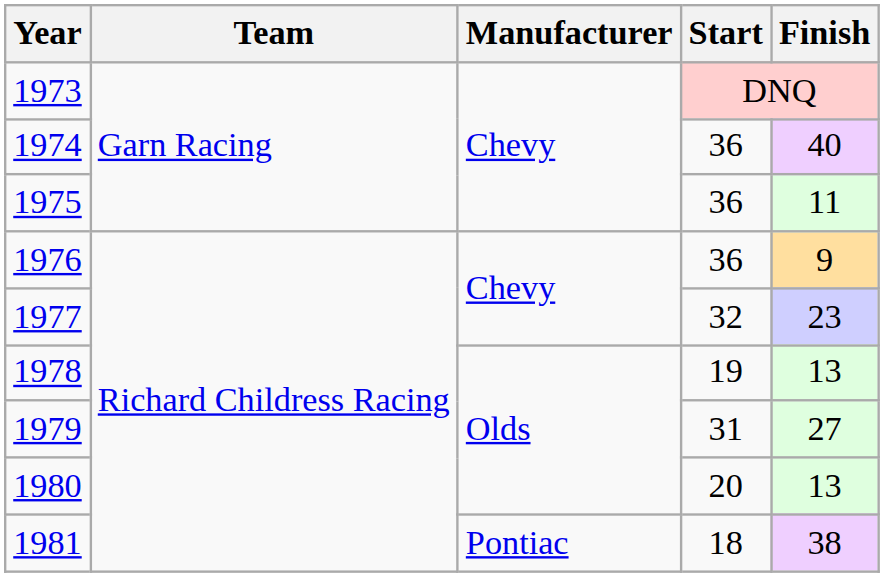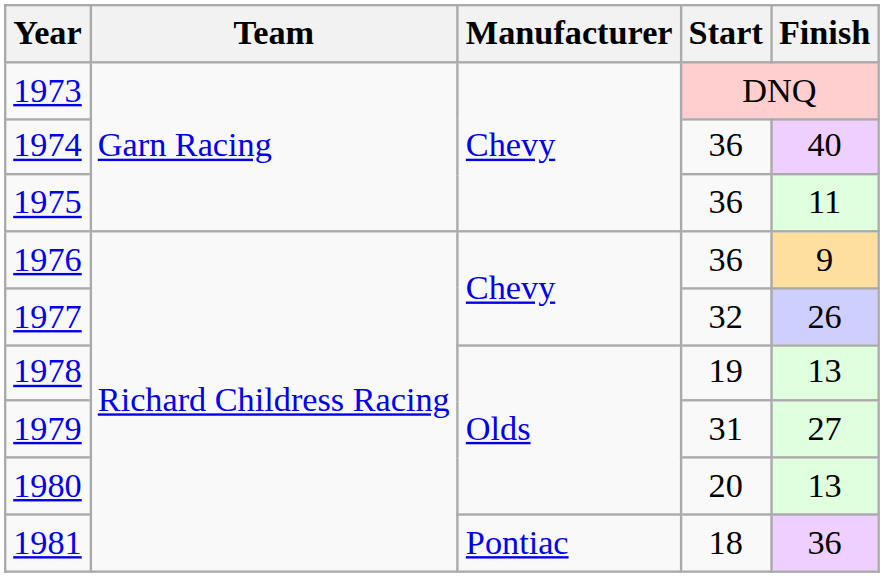1977 | Finish: 23 -> 26
1981 | Finish: 38 -> 36
